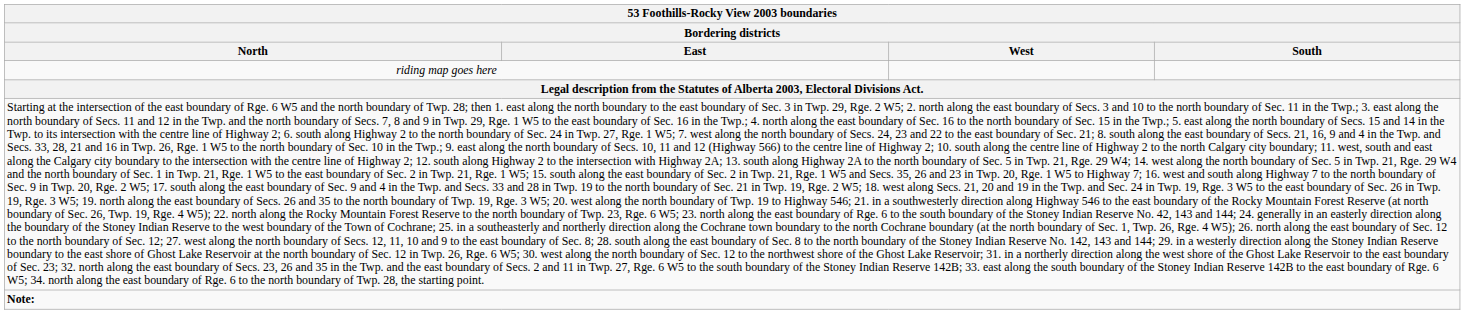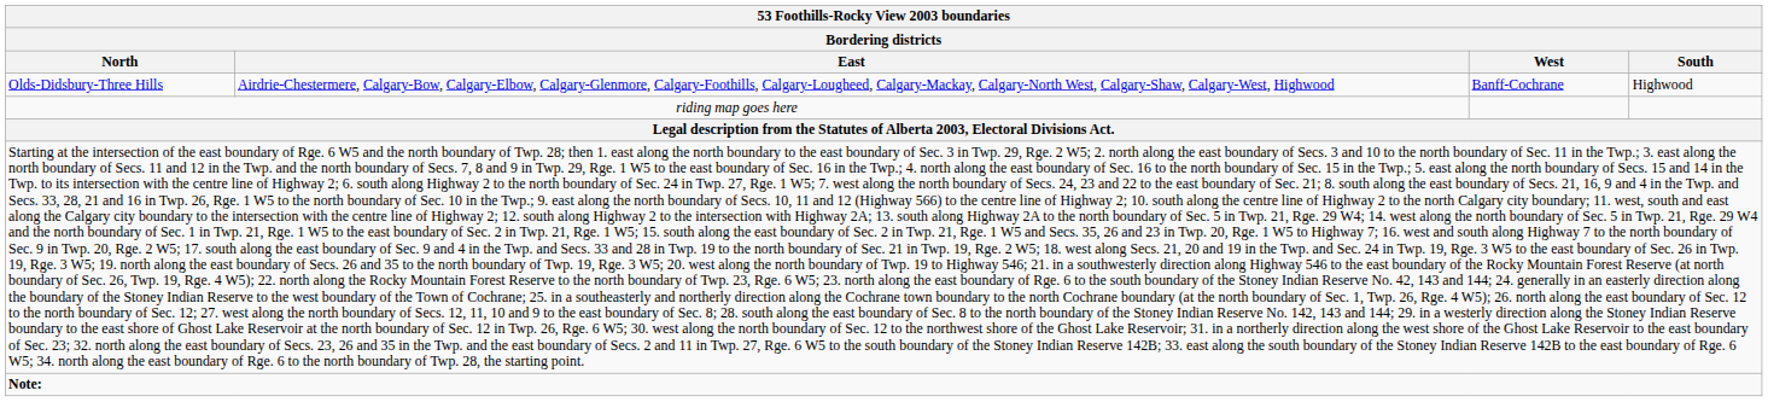+ row: Olds-Didsbury-Three Hills | Airdrie-Chestermere, Calgary-Bow, Calgary-Elbow, Calgary-Glenmore, Calgary-Foothills, Calgary-Lougheed, Calgary-Mackay, Calgary-North West, Calgary-Shaw, Calgary-West, Highwood | Banff-Cochrane | Highwood
